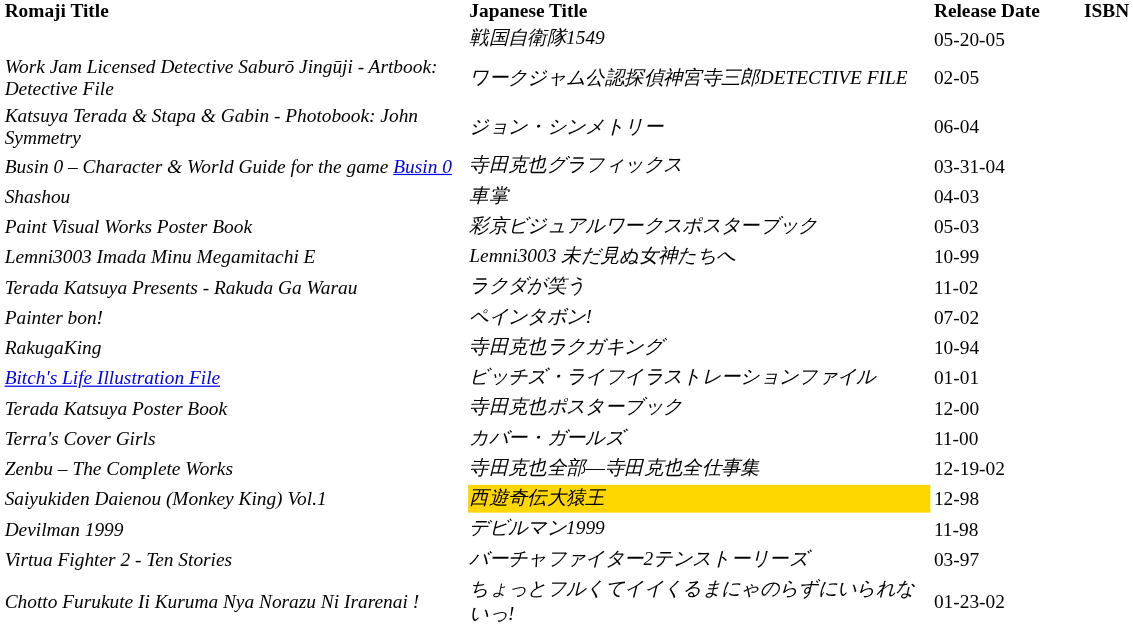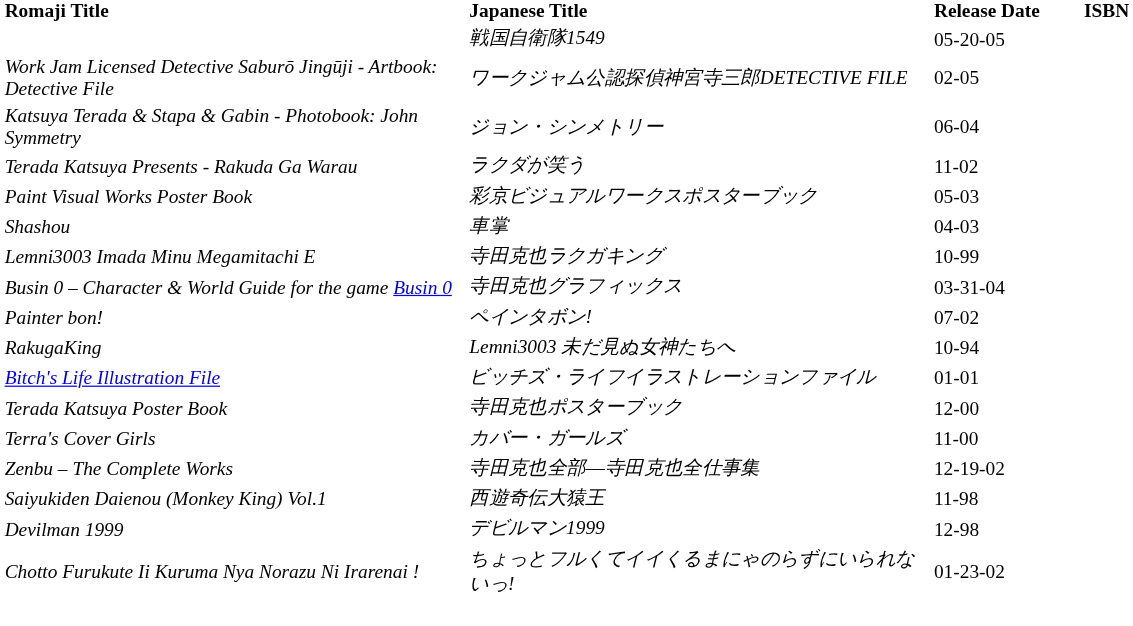rows swapped: Busin 0 – Character & World Guide for the game Busin 0 <-> Terada Katsuya Presents - Rakuda Ga Warau
rows swapped: Paint Visual Works Poster Book <-> Shashou
Lemni3003 Imada Minu Megamitachi E | Japanese Title: Lemni3003 未だ見ぬ女神たちへ -> 寺田克也ラクガキング
RakugaKing | Japanese Title: 寺田克也ラクガキング -> Lemni3003 未だ見ぬ女神たちへ
Saiyukiden Daienou (Monkey King) Vol.1 | Japanese Title: gold background -> no background
Saiyukiden Daienou (Monkey King) Vol.1 | Release Date: 12-98 -> 11-98
Devilman 1999 | Release Date: 11-98 -> 12-98
- row: Virtua Fighter 2 - Ten Stories | バーチャファイター2テンストーリーズ | 03-97
